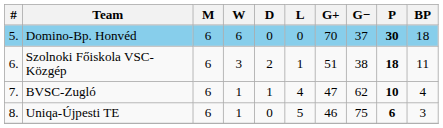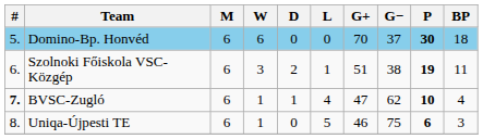Szolnoki Főiskola VSC-Közgép | P: 18 -> 19
BVSC-Zugló | #: normal -> bold
